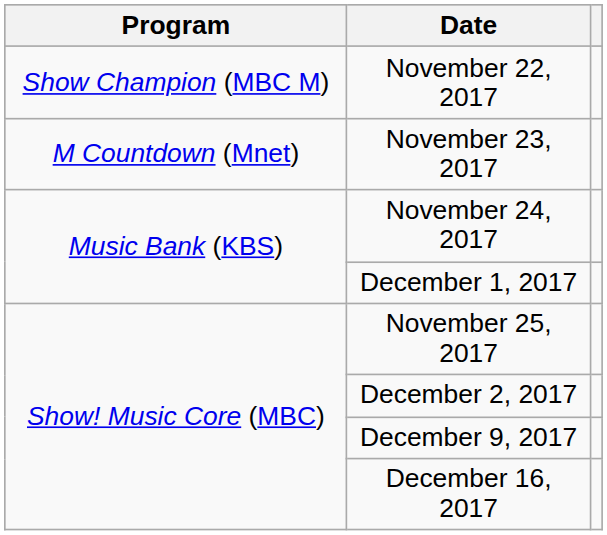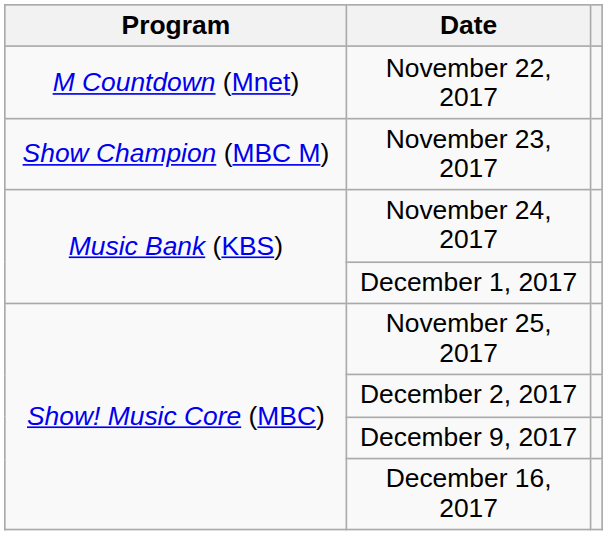November 22, 2017 | Program: Show Champion (MBC M) -> M Countdown (Mnet)
November 23, 2017 | Program: M Countdown (Mnet) -> Show Champion (MBC M)
